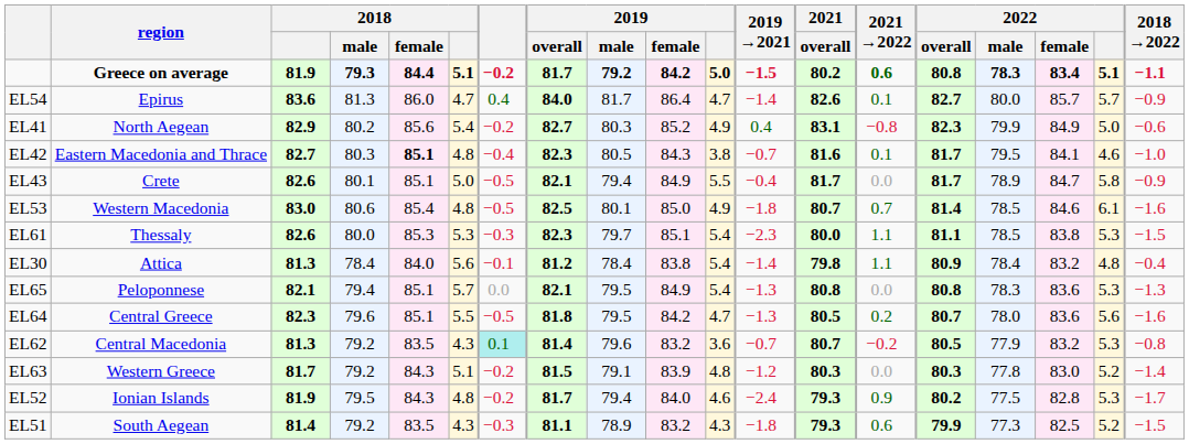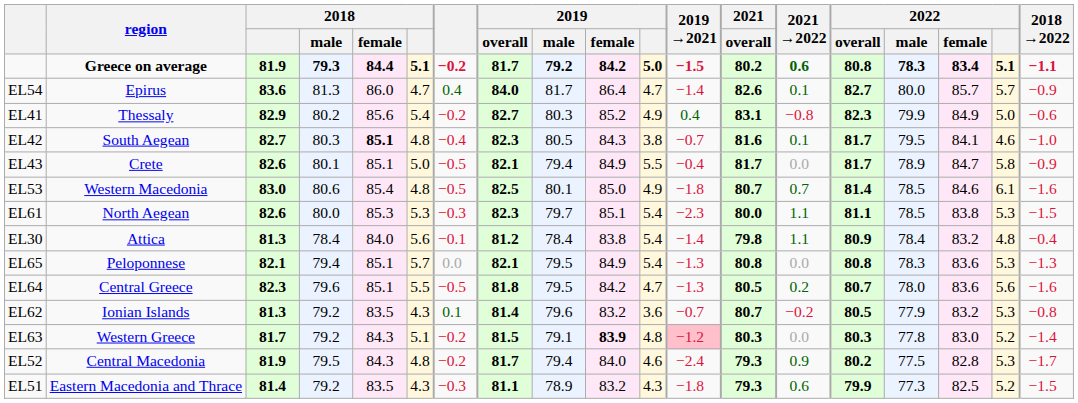EL41 | region: North Aegean -> Thessaly
EL42 | region: Eastern Macedonia and Thrace -> South Aegean
EL61 | region: Thessaly -> North Aegean
EL62 | region: Central Macedonia -> Ionian Islands
EL62 | column 7: paleturquoise background -> no background
EL63 | 2019 / female: normal -> bold
EL63 | 2019 →2021: no background -> pink background
EL52 | region: Ionian Islands -> Central Macedonia
EL51 | region: South Aegean -> Eastern Macedonia and Thrace
